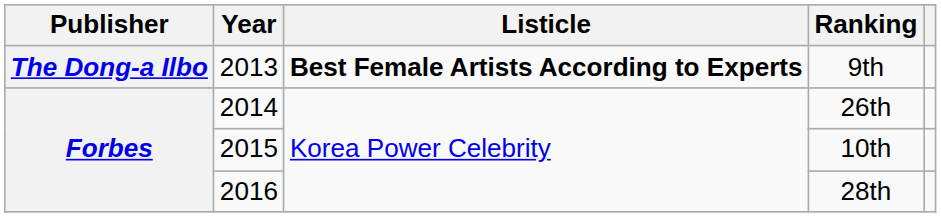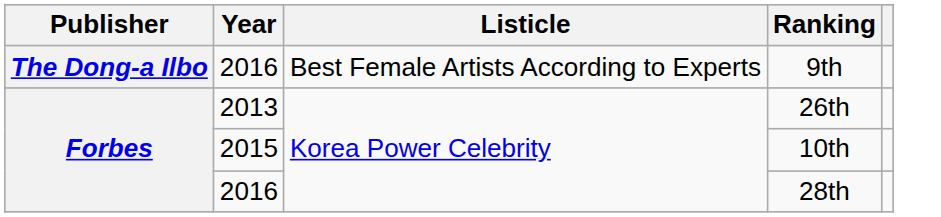9th | Year: 2013 -> 2016
9th | Listicle: bold -> normal
26th | Year: 2014 -> 2013
